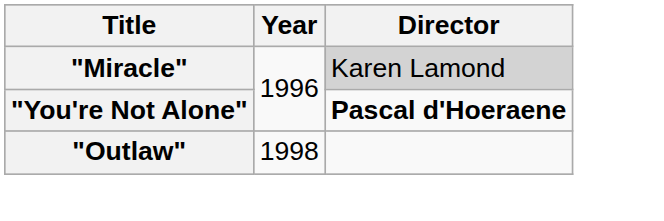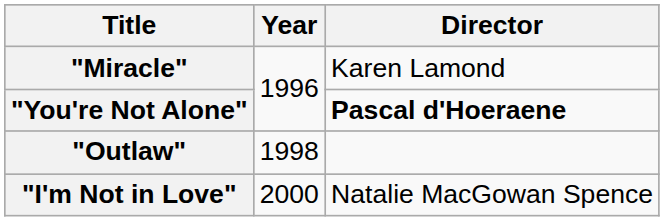"Miracle" | Director: lightgrey background -> no background
+ row: "I'm Not in Love" | 2000 | Natalie MacGowan Spence
